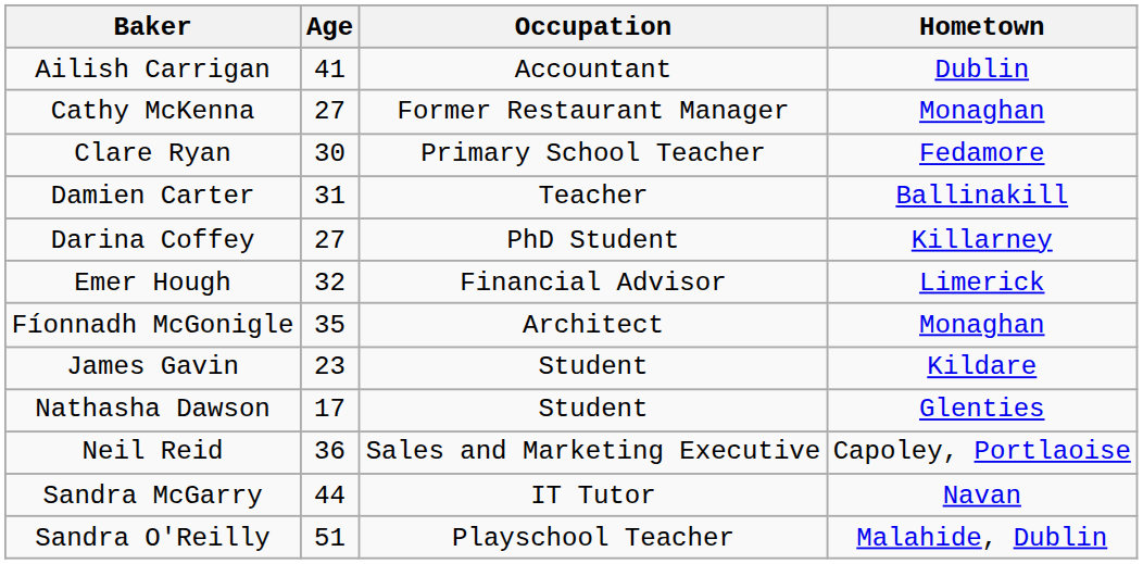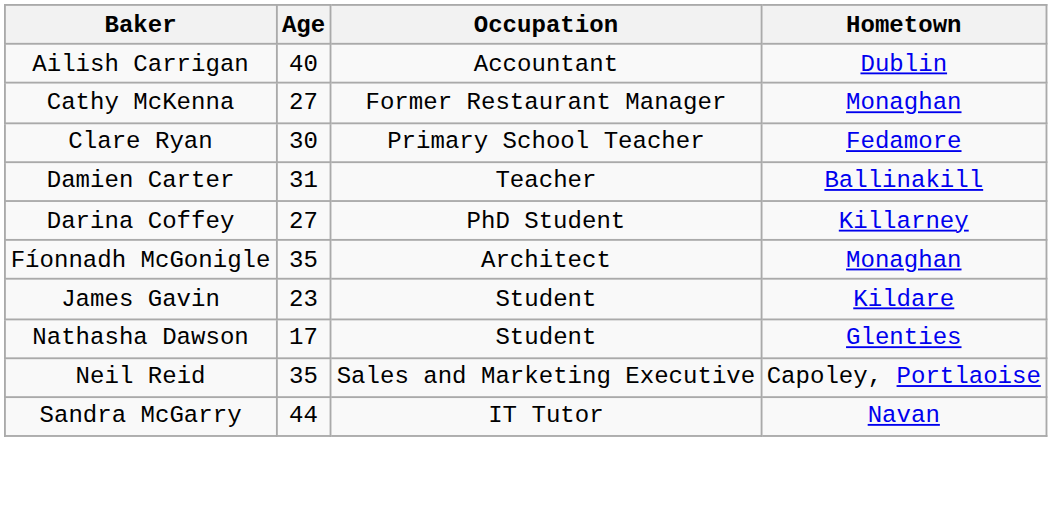Ailish Carrigan | Age: 41 -> 40
- row: Emer Hough | 32 | Financial Advisor | Limerick
Neil Reid | Age: 36 -> 35
- row: Sandra O'Reilly | 51 | Playschool Teacher | Malahide, Dublin
